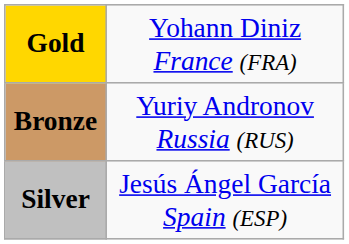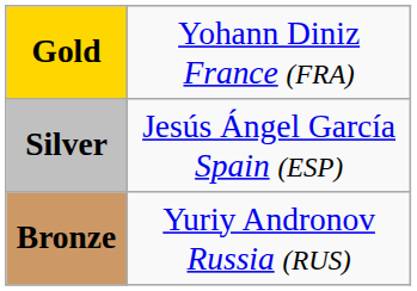rows swapped: Silver <-> Bronze
